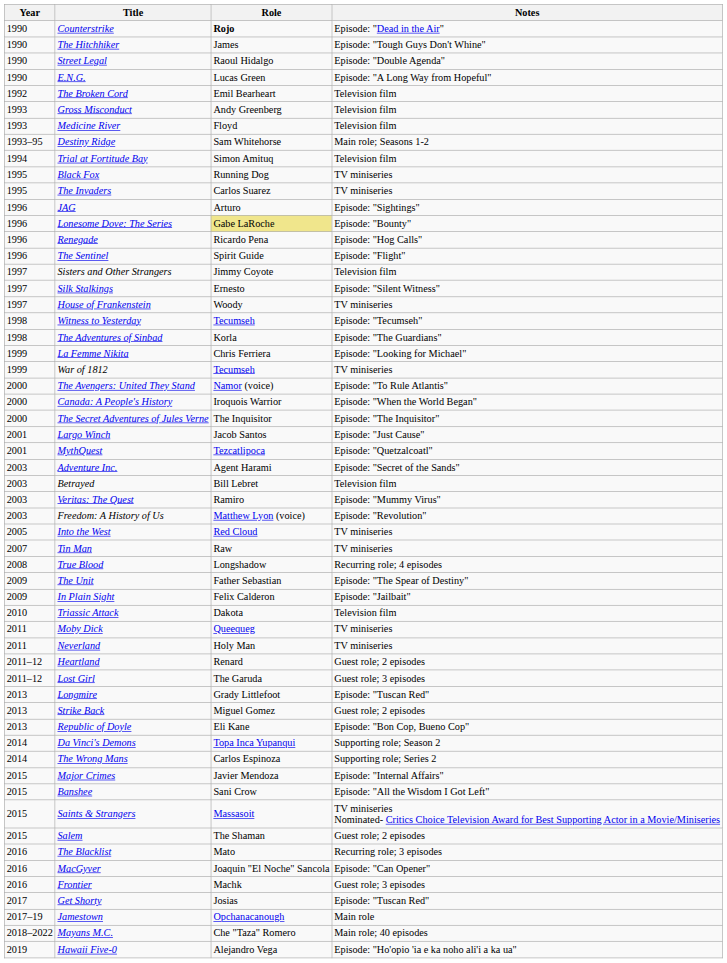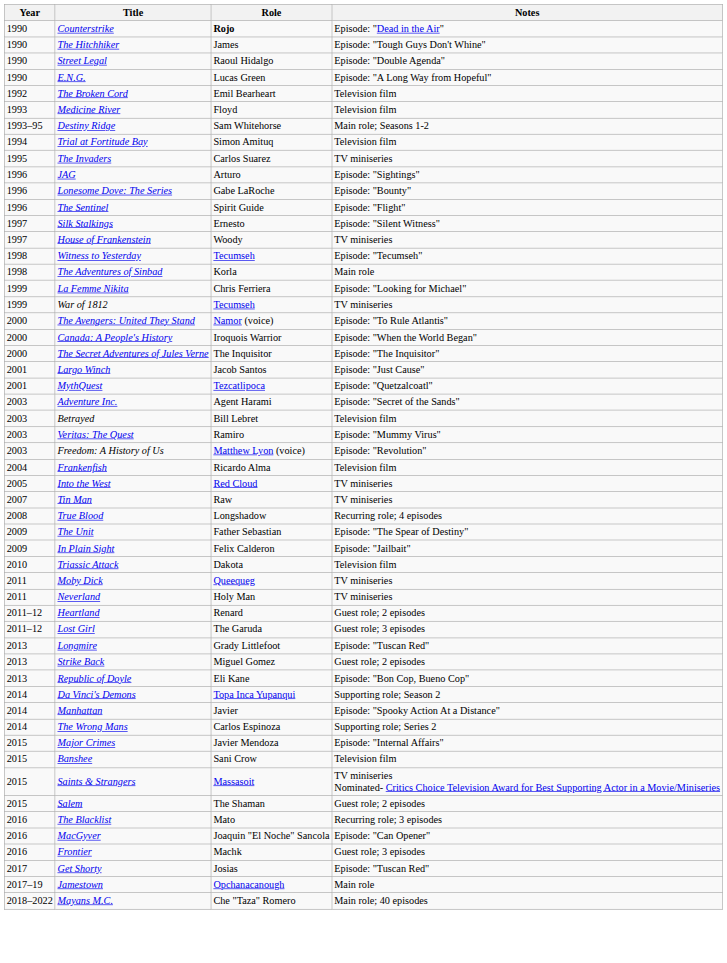- row: 1993 | Gross Misconduct | Andy Greenberg | Television film
- row: 1995 | Black Fox | Running Dog | TV miniseries
Lonesome Dove: The Series | Role: khaki background -> no background
- row: 1996 | Renegade | Ricardo Pena | Episode: "Hog Calls"
- row: 1997 | Sisters and Other Strangers | Jimmy Coyote | Television film
The Adventures of Sinbad | Notes: Episode: "The Guardians" -> Main role
+ row: 2004 | Frankenfish | Ricardo Alma | Television film
+ row: 2014 | Manhattan | Javier | Episode: "Spooky Action At a Distance"
Banshee | Notes: Episode: "All the Wisdom I Got Left" -> Television film
- row: 2019 | Hawaii Five-0 | Alejandro Vega | Episode: "Ho'opio 'ia e ka noho ali'i a ka ua"
